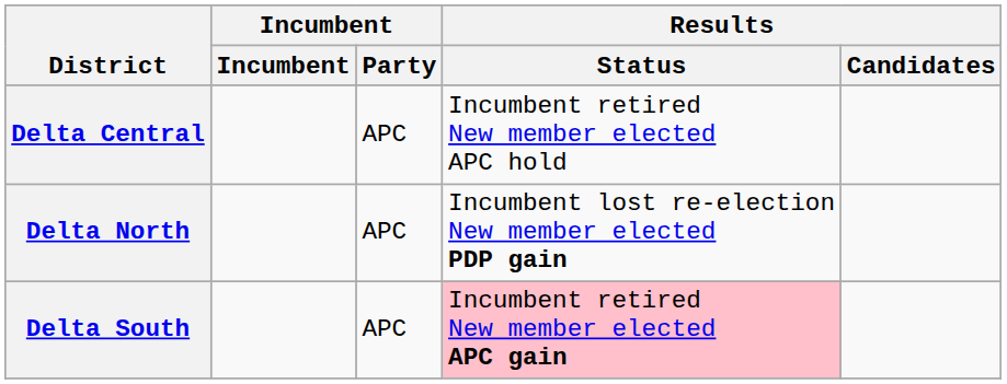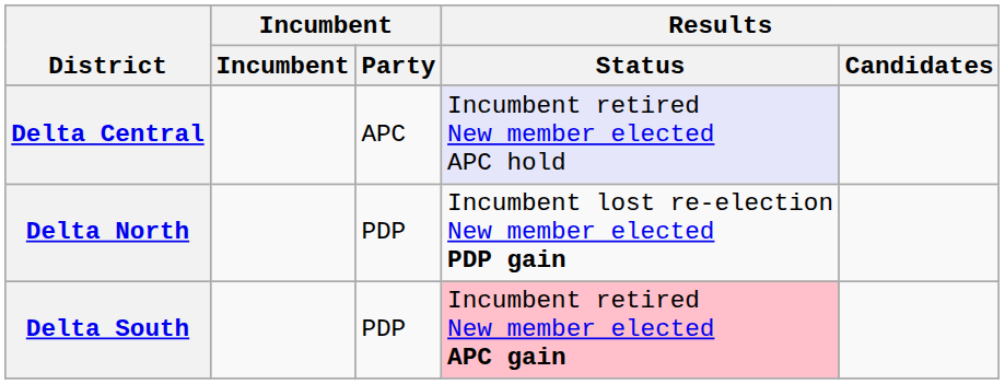Delta Central | Results / Status: no background -> lavender background
Delta North | Incumbent / Party: APC -> PDP
Delta South | Incumbent / Party: APC -> PDP
